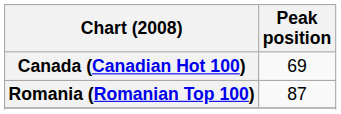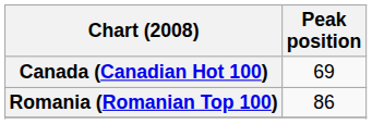Romania (Romanian Top 100) | Peak position: 87 -> 86
